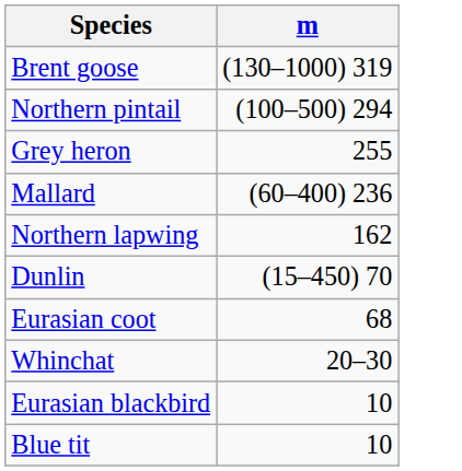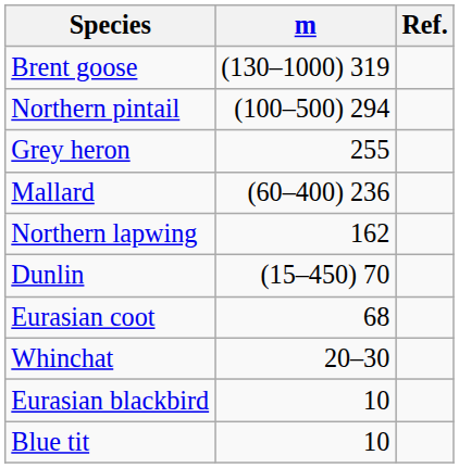+ column: Ref.
